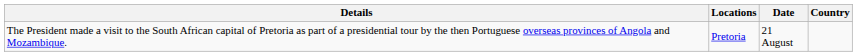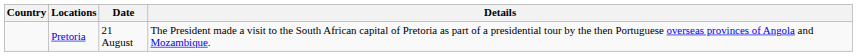columns swapped: Country <-> Details
